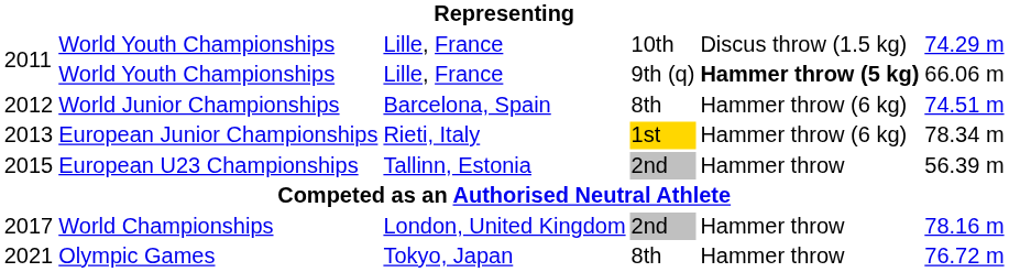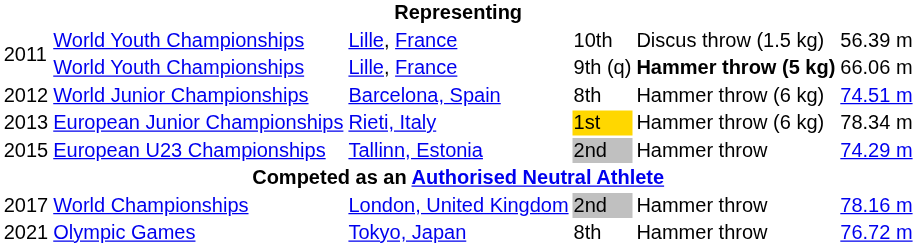2011 / 10th | column 6: 74.29 m -> 56.39 m
2015 | column 6: 56.39 m -> 74.29 m
